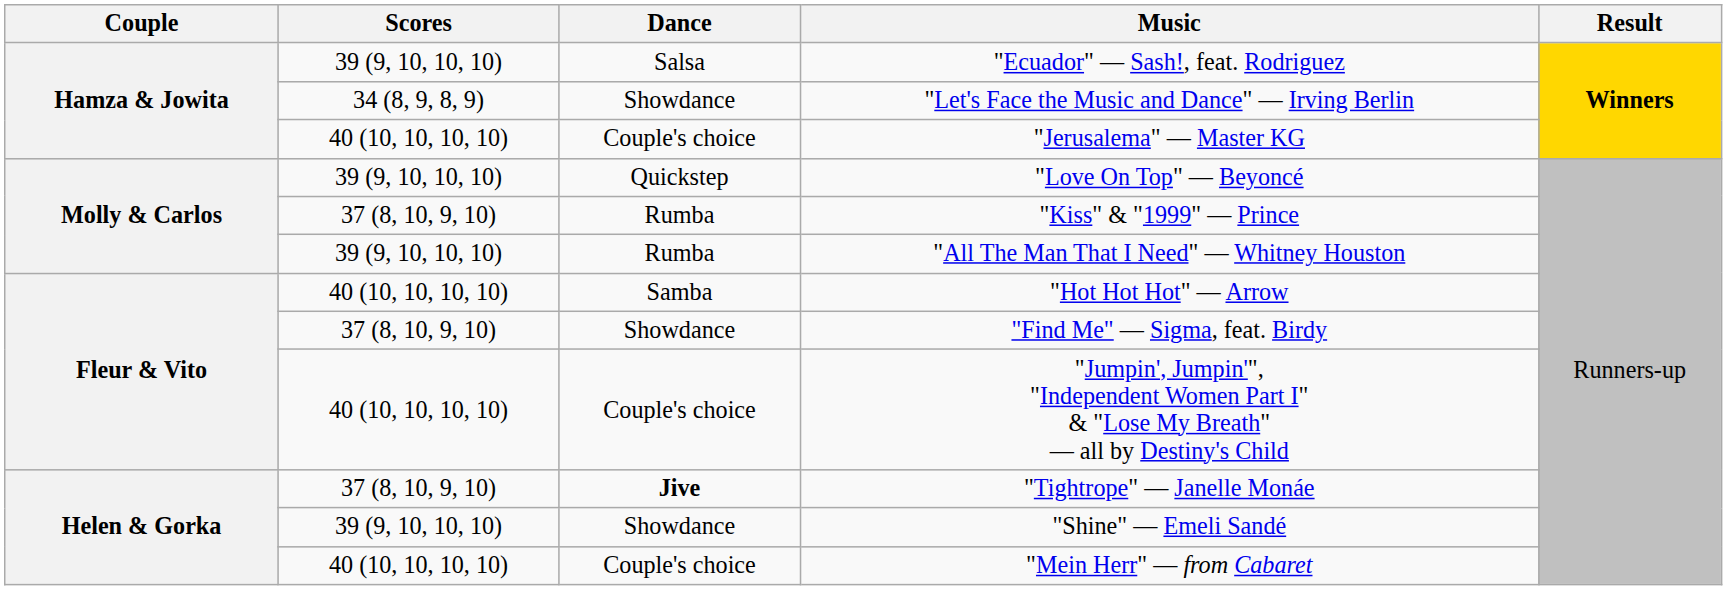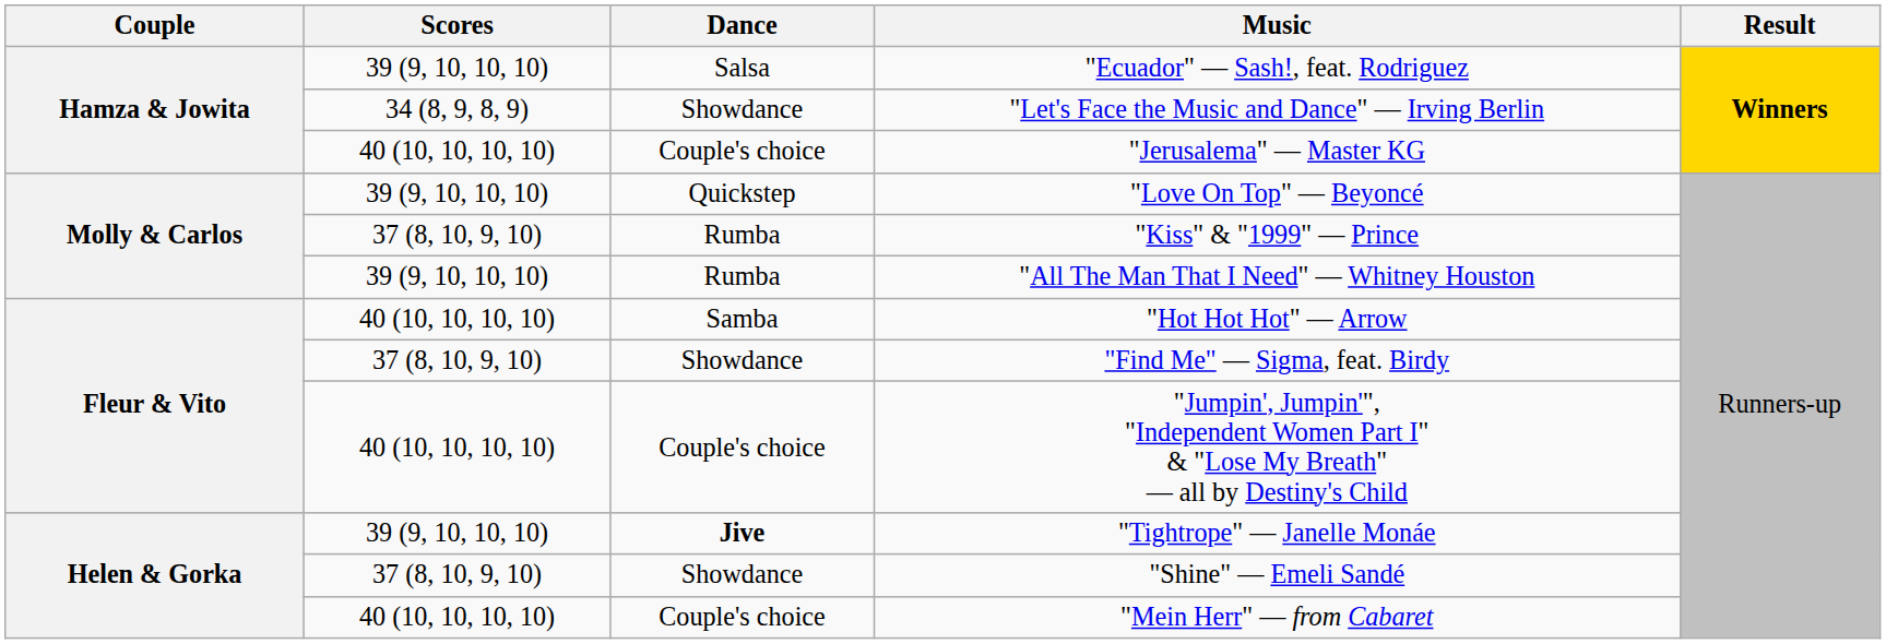"Tightrope" — Janelle Monáe | Scores: 37 (8, 10, 9, 10) -> 39 (9, 10, 10, 10)
"Shine" — Emeli Sandé | Scores: 39 (9, 10, 10, 10) -> 37 (8, 10, 9, 10)
